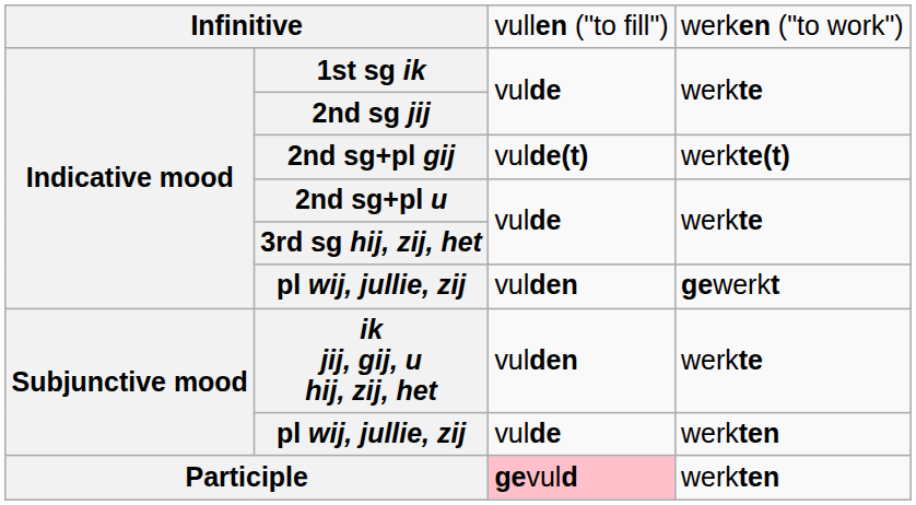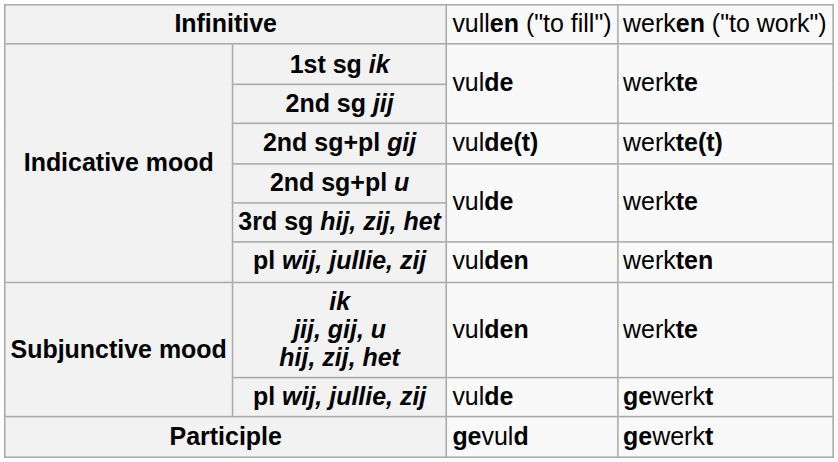Indicative mood / pl wij, jullie, zij | column 4: gewerkt -> werkten
Subjunctive mood / pl wij, jullie, zij | column 4: werkten -> gewerkt
Participle | column 3: pink background -> no background
Participle | column 4: werkten -> gewerkt
